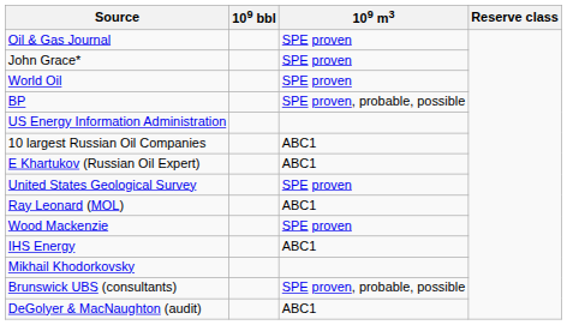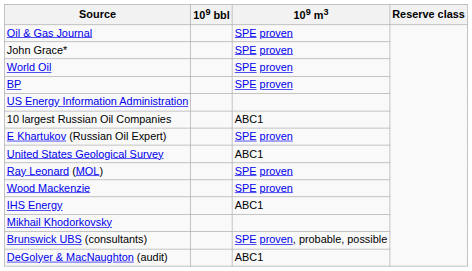BP | 109 m3: SPE proven, probable, possible -> SPE proven
E Khartukov (Russian Oil Expert) | 109 m3: ABC1 -> SPE proven
United States Geological Survey | 109 m3: SPE proven -> ABC1
Ray Leonard (MOL) | 109 m3: ABC1 -> SPE proven
